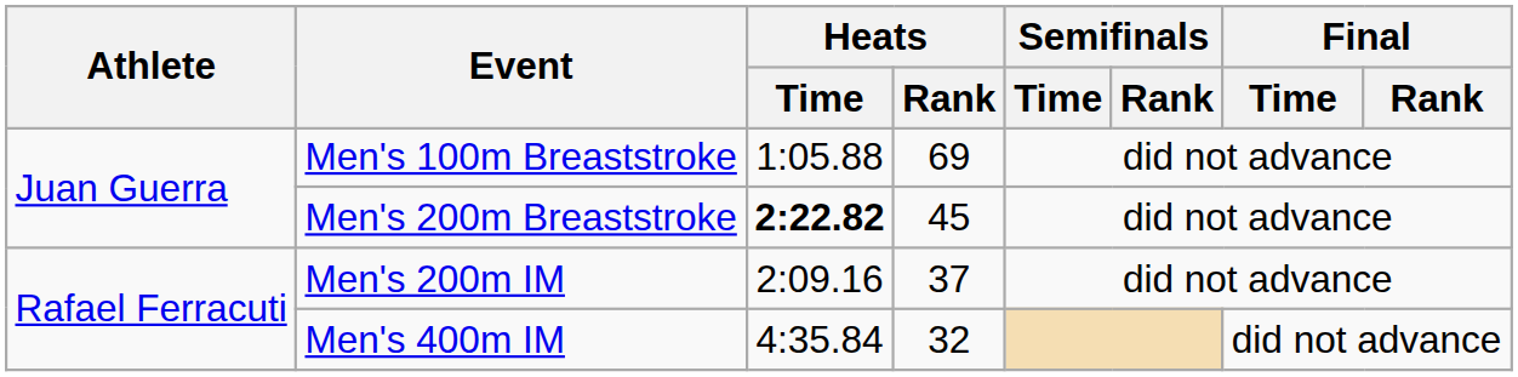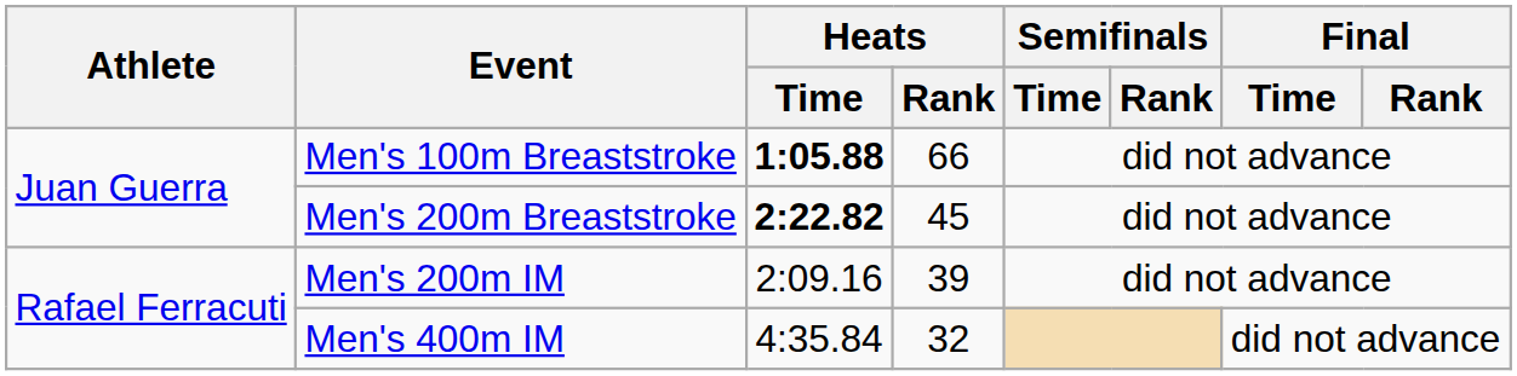Men's 100m Breaststroke | Heats / Time: normal -> bold
Men's 100m Breaststroke | Heats / Rank: 69 -> 66
Men's 200m IM | Heats / Rank: 37 -> 39
